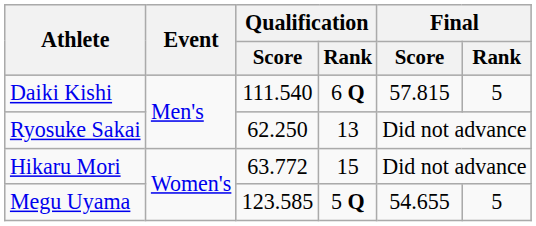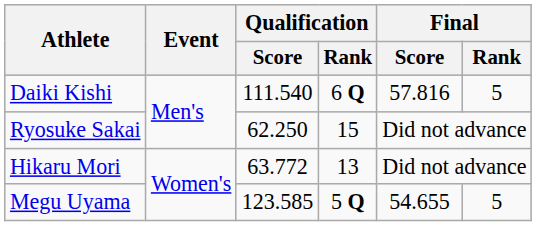Daiki Kishi | Final / Score: 57.815 -> 57.816
Ryosuke Sakai | Qualification / Rank: 13 -> 15
Hikaru Mori | Qualification / Rank: 15 -> 13
